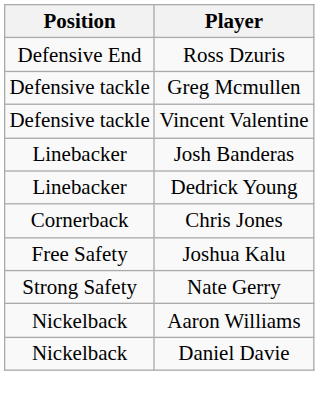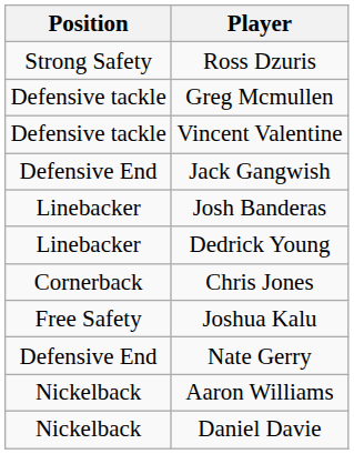Ross Dzuris | Position: Defensive End -> Strong Safety
+ row: Defensive End | Jack Gangwish
Nate Gerry | Position: Strong Safety -> Defensive End
